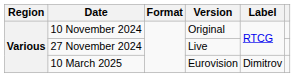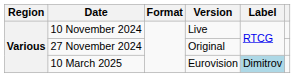10 November 2024 | Version: Original -> Live
27 November 2024 | Version: Live -> Original
10 March 2025 | Label: no background -> lightblue background
